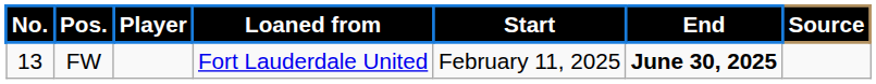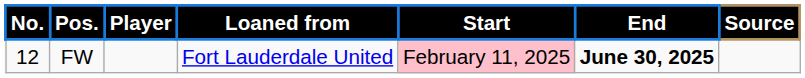FW | No.: 13 -> 12
FW | Start: no background -> pink background
